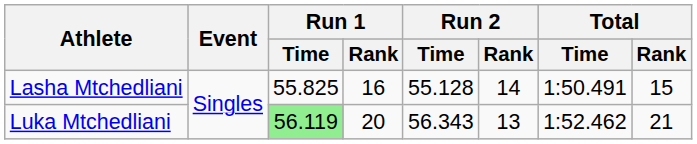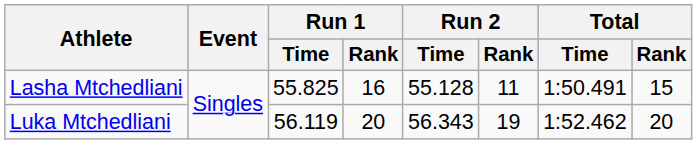Lasha Mtchedliani | Run 2 / Rank: 14 -> 11
Luka Mtchedliani | Run 1 / Time: lightgreen background -> no background
Luka Mtchedliani | Run 2 / Rank: 13 -> 19
Luka Mtchedliani | Total / Rank: 21 -> 20
